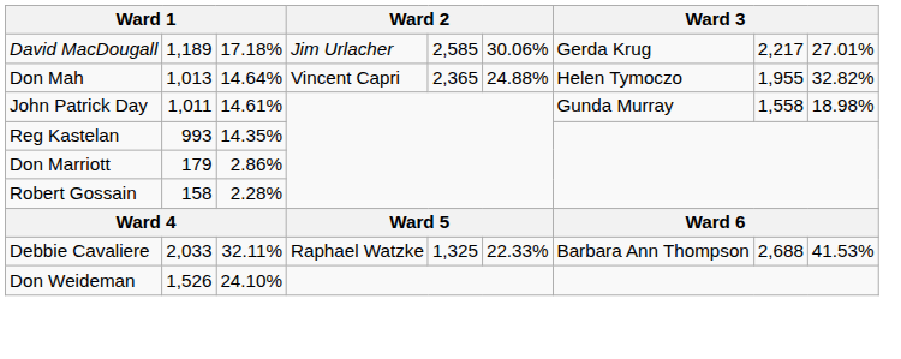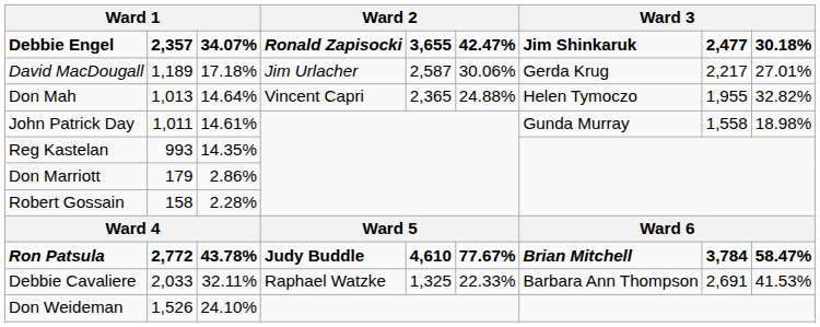+ row: Debbie Engel | 2,357 | 34.07% | Ronald Zapisocki | 3,655 | 42.47% | Jim Shinkaruk | 2,477 | 30.18%
David MacDougall | column 5: 2,585 -> 2,587
+ row: Ron Patsula | 2,772 | 43.78% | Judy Buddle | 4,610 | 77.67% | Brian Mitchell | 3,784 | 58.47%
Debbie Cavaliere | column 8: 2,688 -> 2,691
